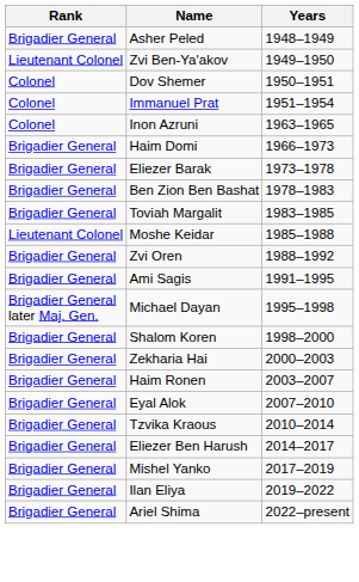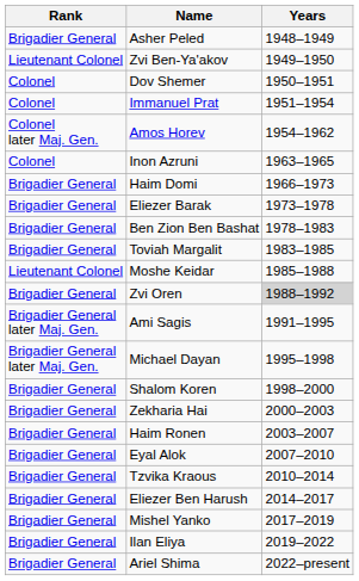+ row: Colonel later Maj. Gen. | Amos Horev | 1954–1962
Zvi Oren | Years: no background -> lightgrey background
Ami Sagis | Rank: Brigadier General -> Brigadier General later Maj. Gen.
